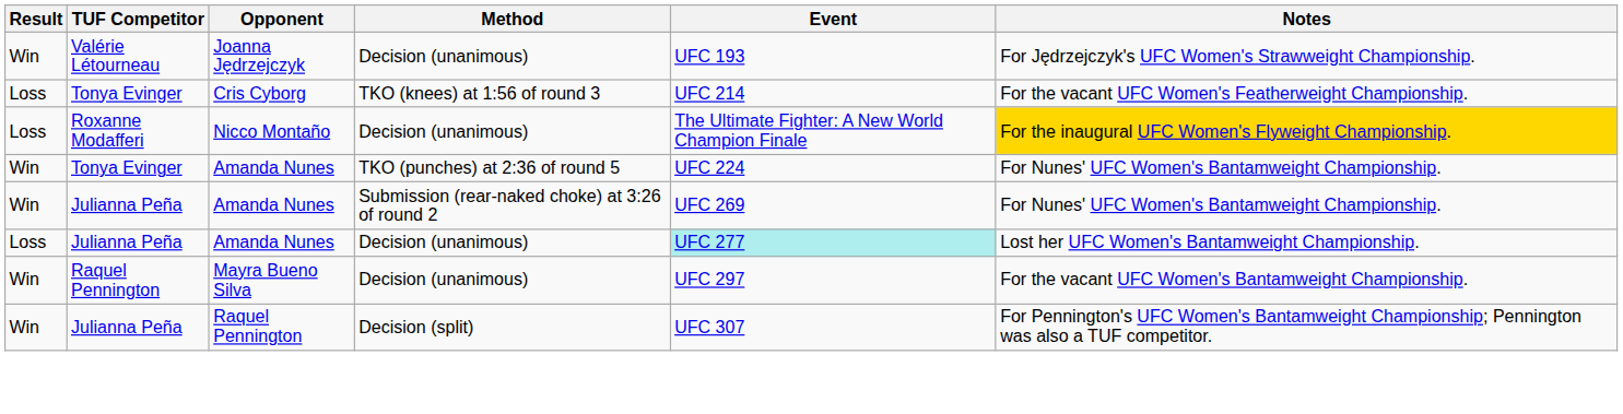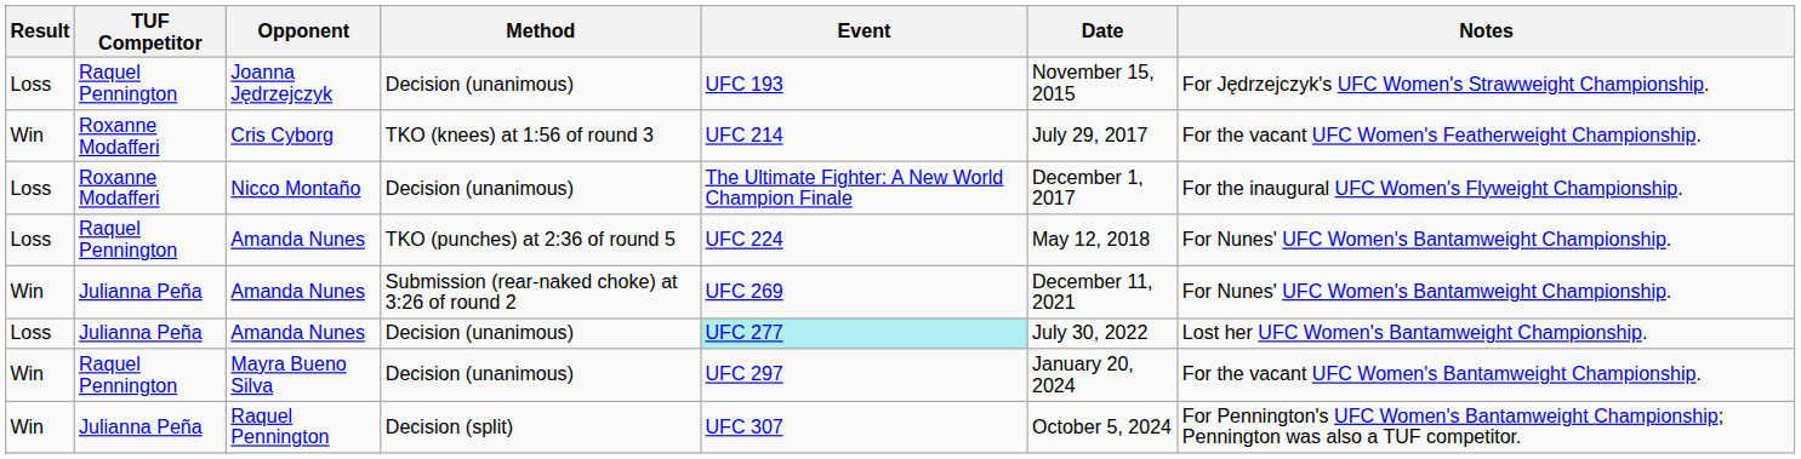+ column: Date | November 15, 2015 | July 29, 2017 | December 1, 2017 | May 12, 2018 | December 11, 2021 | July 30, 2022 | January 20, 2024 | October 5, 2024
Joanna Jędrzejczyk | Result: Win -> Loss
Joanna Jędrzejczyk | TUF Competitor: Valérie Létourneau -> Raquel Pennington
Cris Cyborg | Result: Loss -> Win
Cris Cyborg | TUF Competitor: Tonya Evinger -> Roxanne Modafferi
Nicco Montaño | Notes: gold background -> no background
Amanda Nunes / TKO (punches) at 2:36 of round 5 | Result: Win -> Loss
Amanda Nunes / TKO (punches) at 2:36 of round 5 | TUF Competitor: Tonya Evinger -> Raquel Pennington
